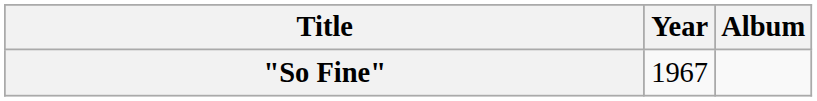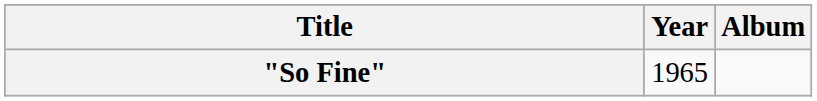"So Fine" | Year: 1967 -> 1965
